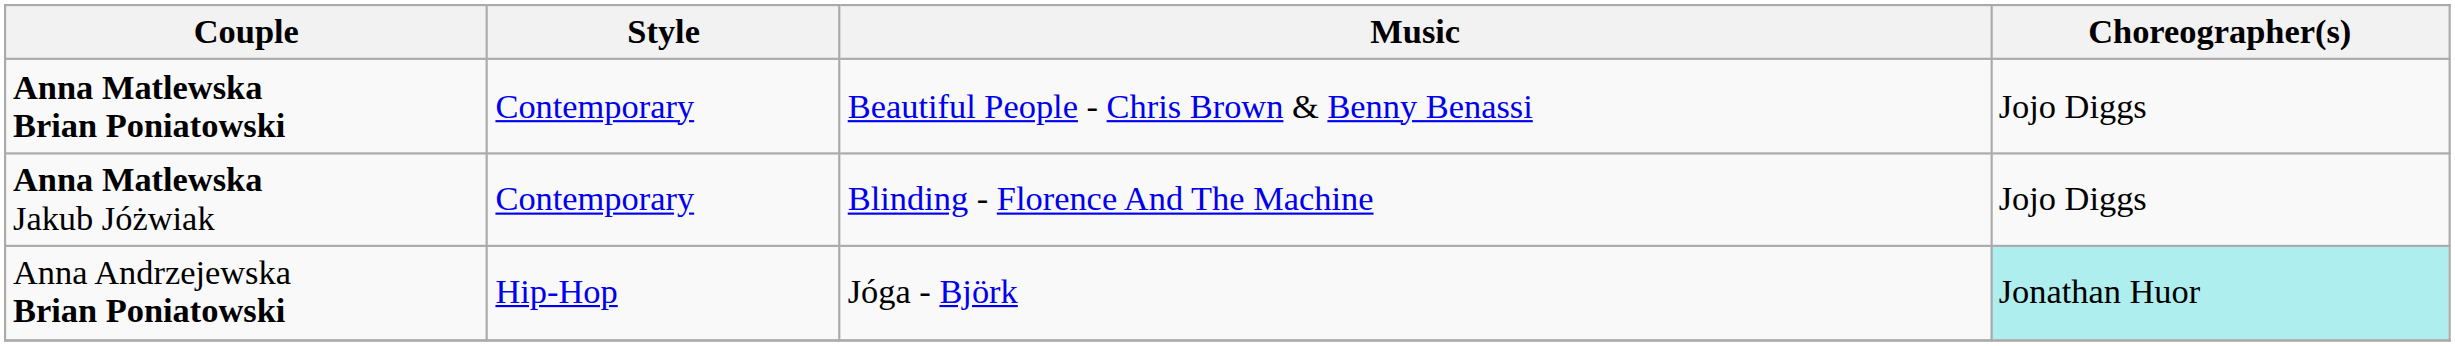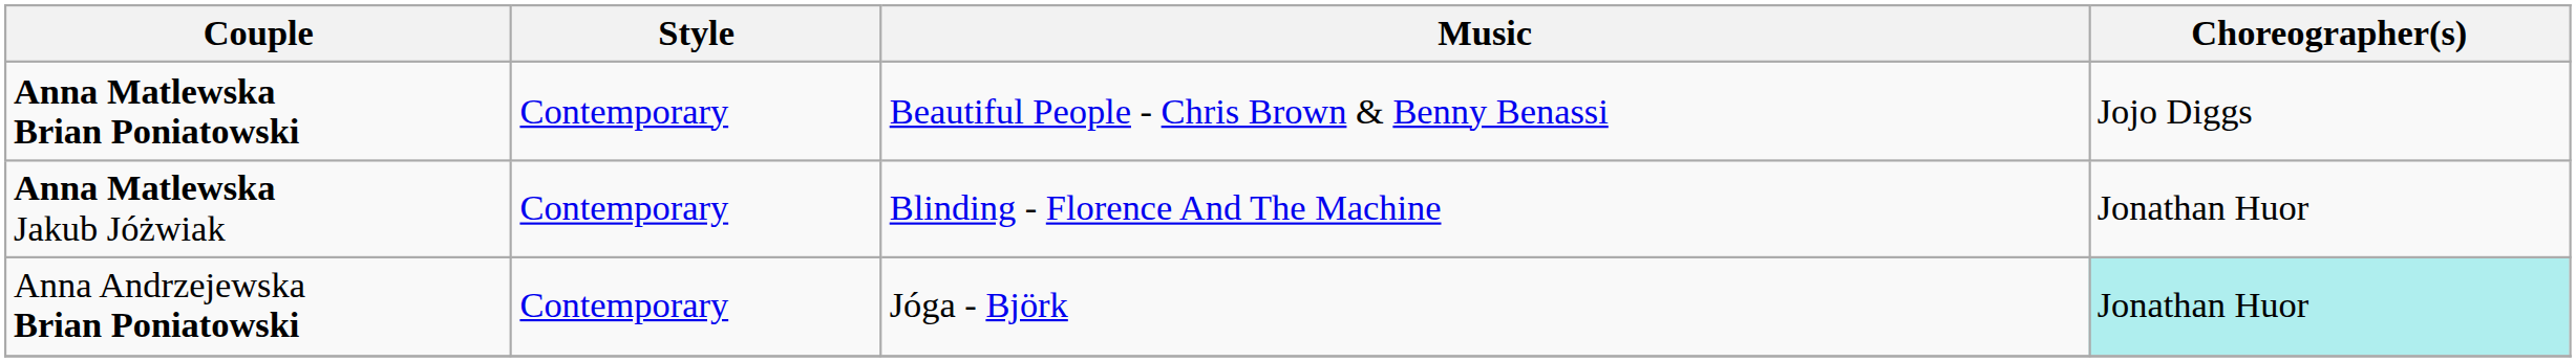Anna Matlewska Jakub Jóżwiak | Choreographer(s): Jojo Diggs -> Jonathan Huor
Anna Andrzejewska Brian Poniatowski | Style: Hip-Hop -> Contemporary
